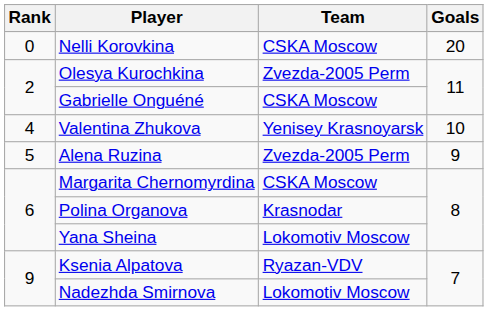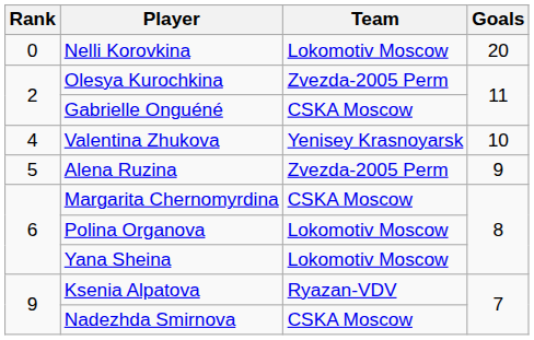Nelli Korovkina | Team: CSKA Moscow -> Lokomotiv Moscow
Polina Organova | Team: Krasnodar -> Lokomotiv Moscow
Nadezhda Smirnova | Team: Lokomotiv Moscow -> CSKA Moscow
